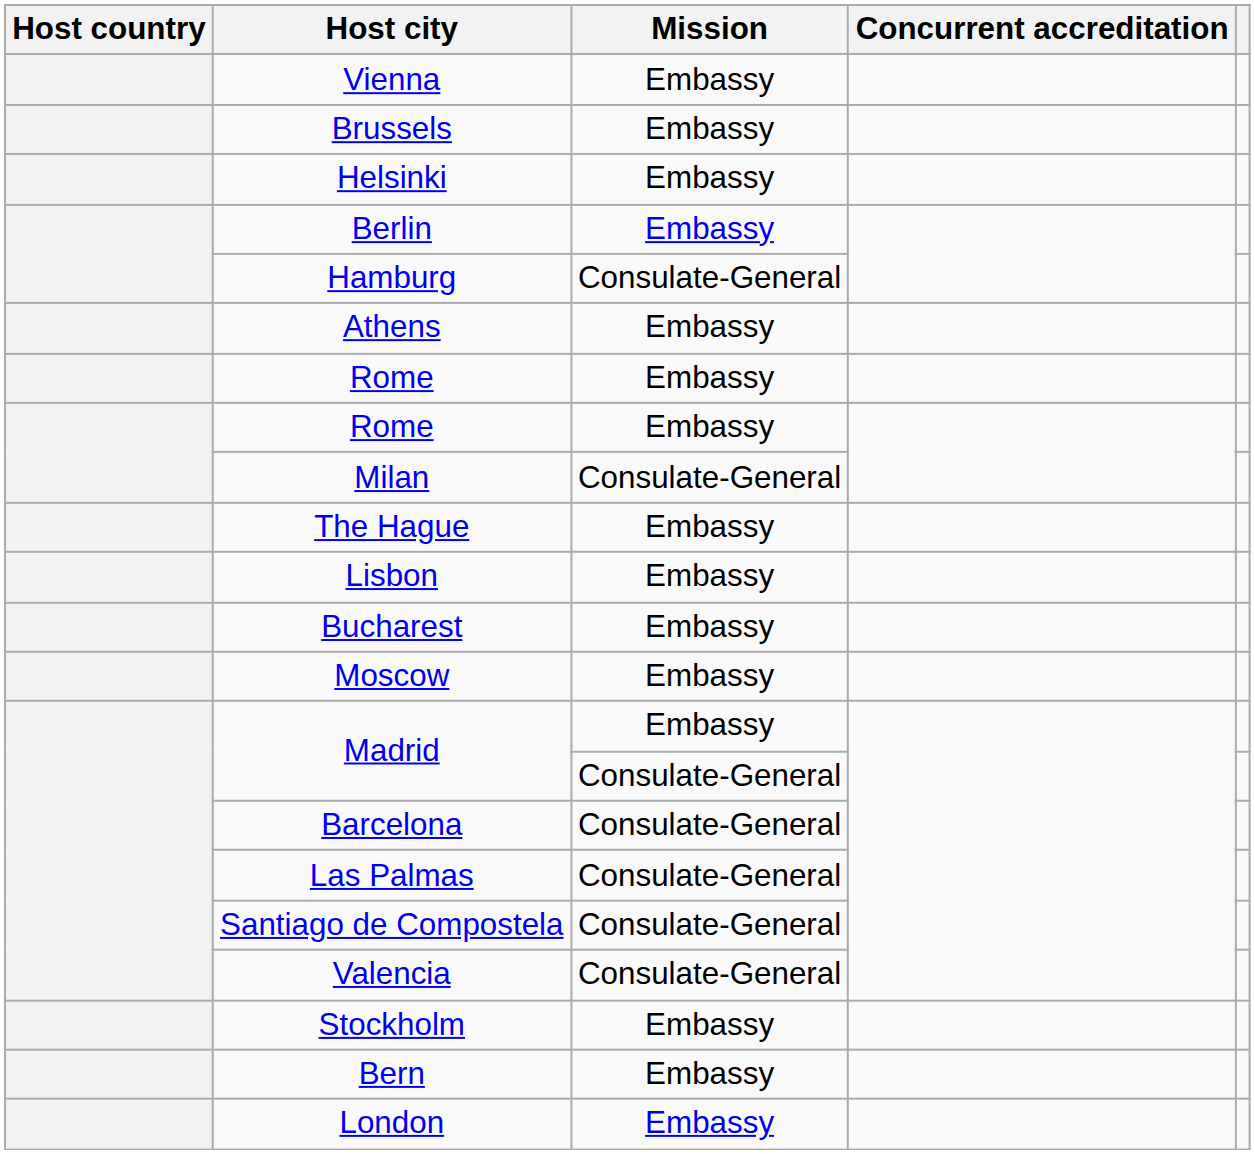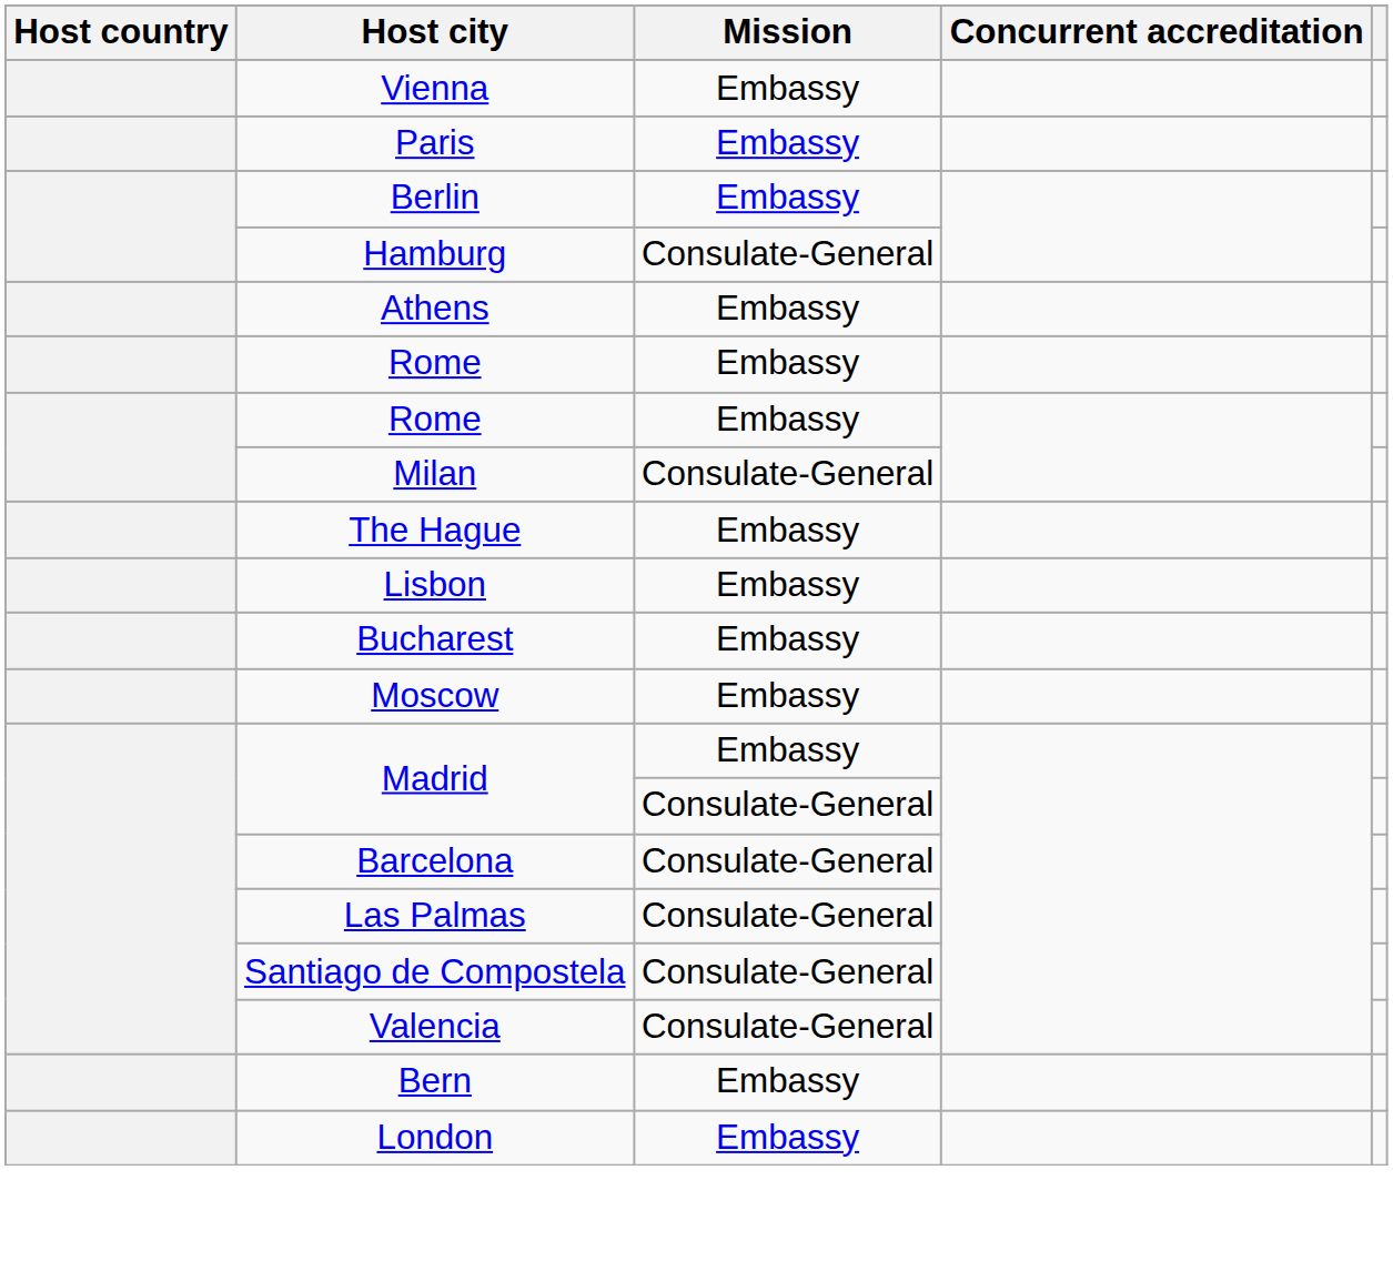- row: Brussels | Embassy
- row: Helsinki | Embassy
+ row: Paris | Embassy
- row: Stockholm | Embassy
